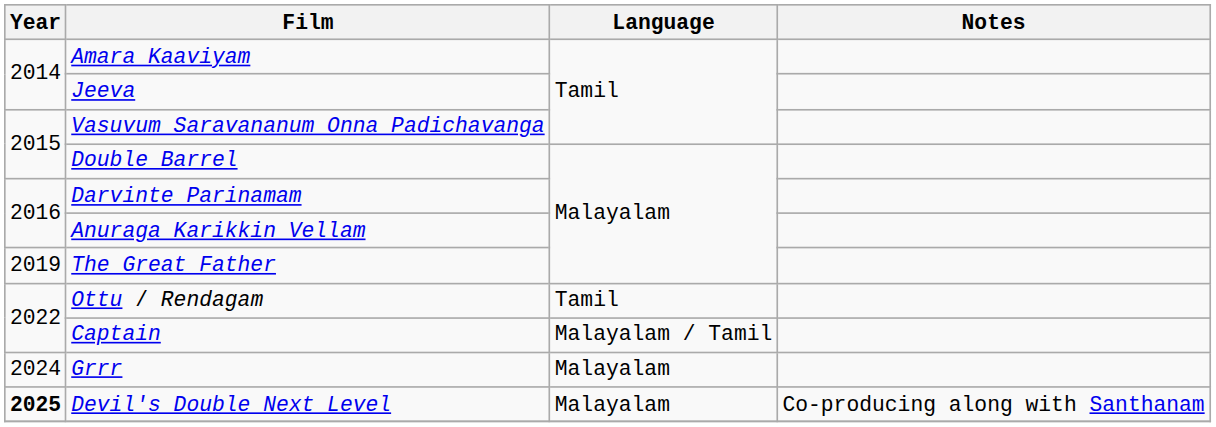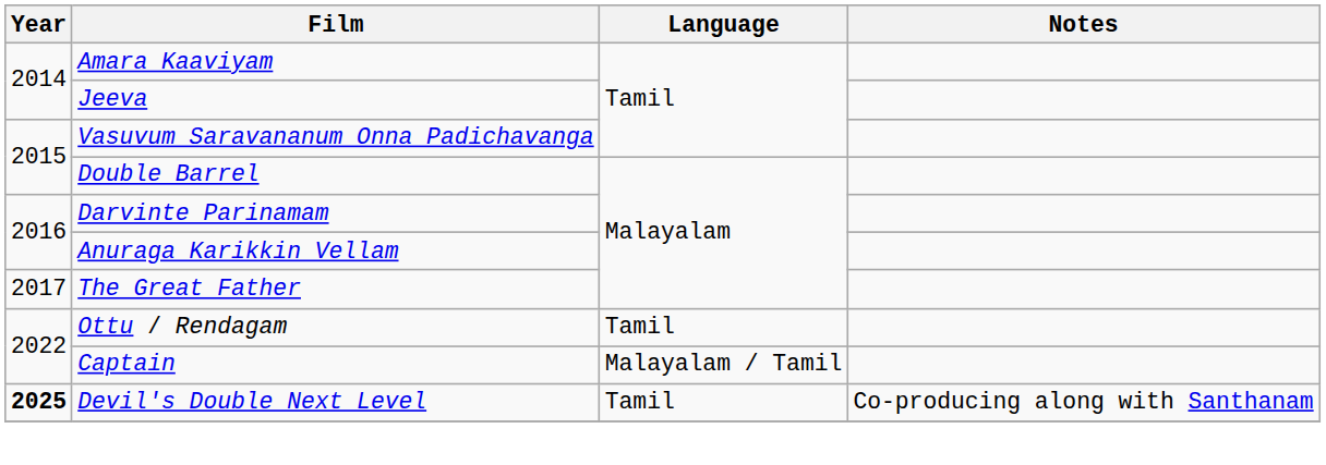The Great Father | Year: 2019 -> 2017
- row: 2024 | Grrr | Malayalam
Devil's Double Next Level | Language: Malayalam -> Tamil
